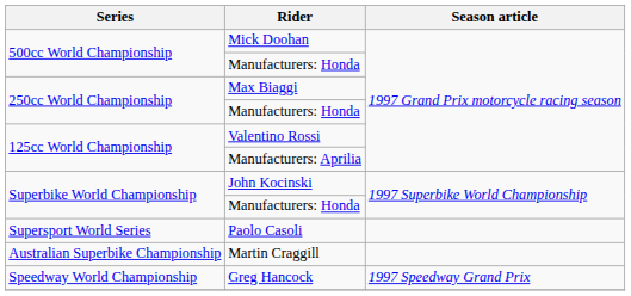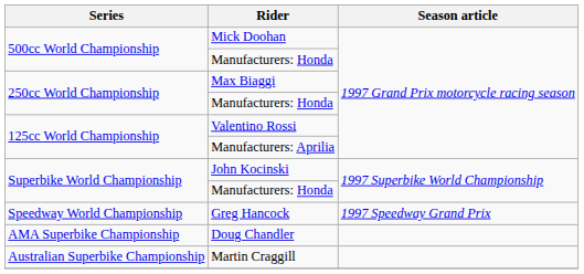- row: Supersport World Series | Paolo Casoli
rows swapped: Greg Hancock <-> Martin Craggill
+ row: AMA Superbike Championship | Doug Chandler
